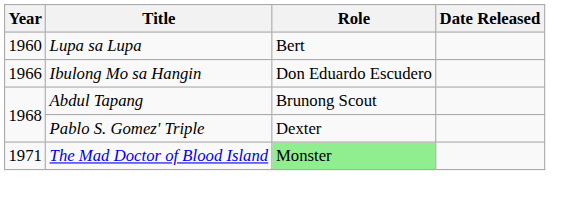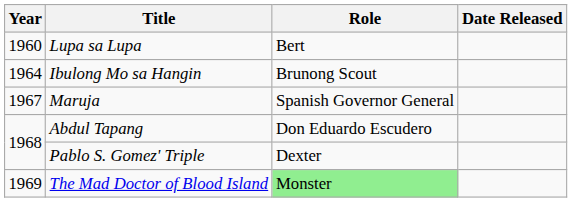Ibulong Mo sa Hangin | Year: 1966 -> 1964
Ibulong Mo sa Hangin | Role: Don Eduardo Escudero -> Brunong Scout
+ row: 1967 | Maruja | Spanish Governor General
Abdul Tapang | Role: Brunong Scout -> Don Eduardo Escudero
The Mad Doctor of Blood Island | Year: 1971 -> 1969
